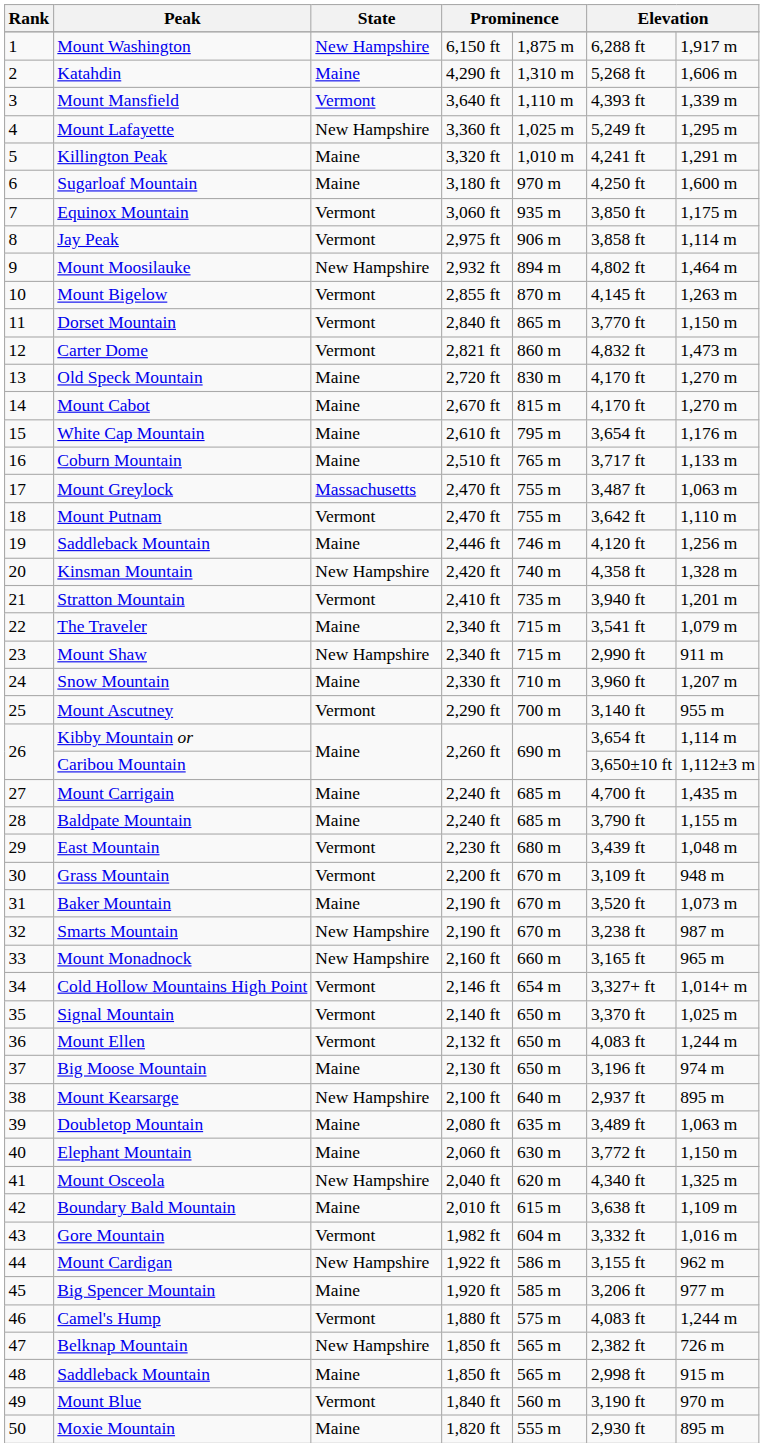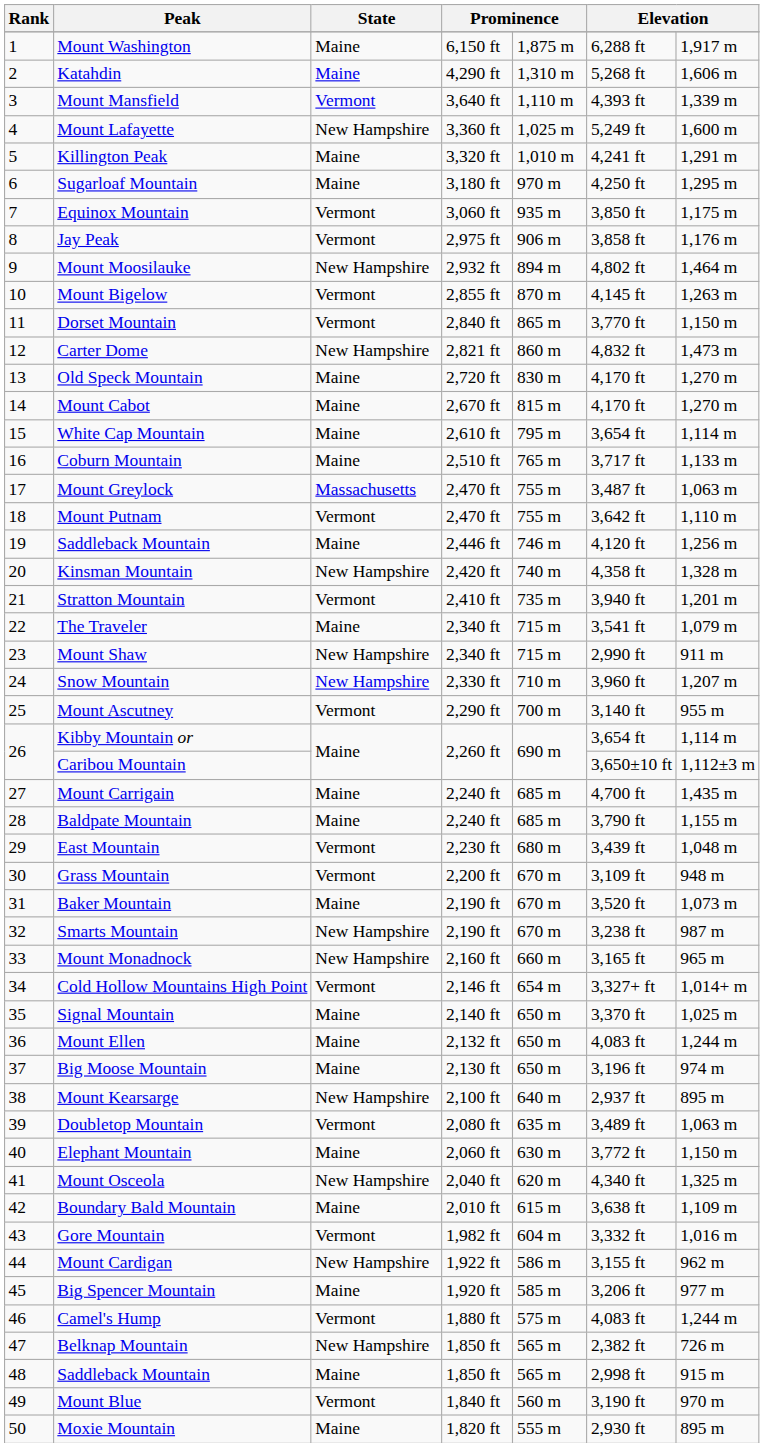Mount Washington | State: New Hampshire -> Maine
Mount Lafayette | column 7: 1,295 m -> 1,600 m
Sugarloaf Mountain | column 7: 1,600 m -> 1,295 m
Jay Peak | column 7: 1,114 m -> 1,176 m
Carter Dome | State: Vermont -> New Hampshire
White Cap Mountain | column 7: 1,176 m -> 1,114 m
Snow Mountain | State: Maine -> New Hampshire
Signal Mountain | State: Vermont -> Maine
Mount Ellen | State: Vermont -> Maine
Doubletop Mountain | State: Maine -> Vermont
